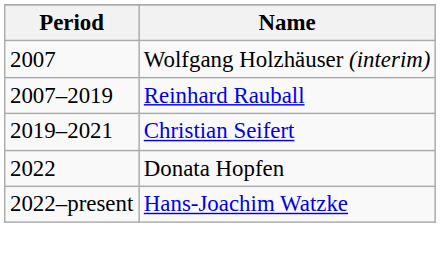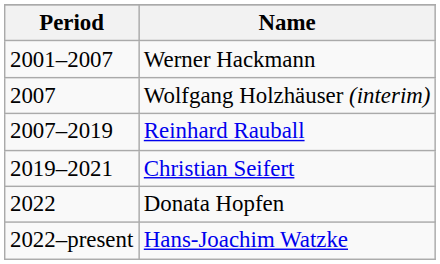+ row: 2001–2007 | Werner Hackmann
